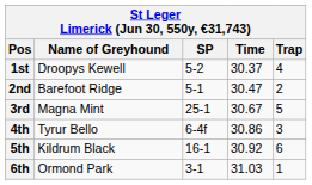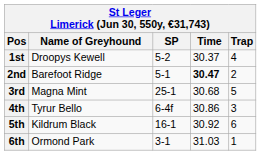2nd | Time: normal -> bold
3rd | Time: 30.67 -> 30.68
